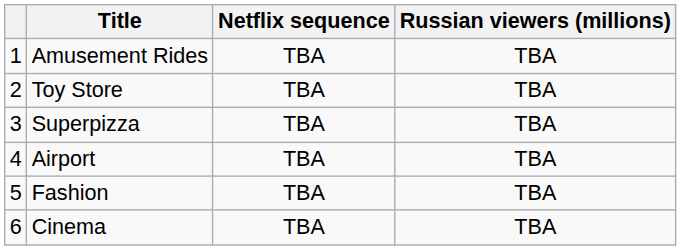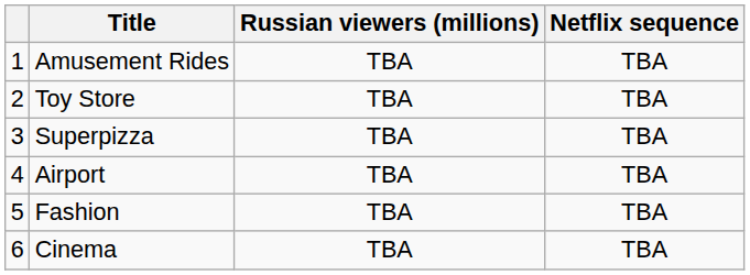columns swapped: Netflix sequence <-> Russian viewers (millions)
